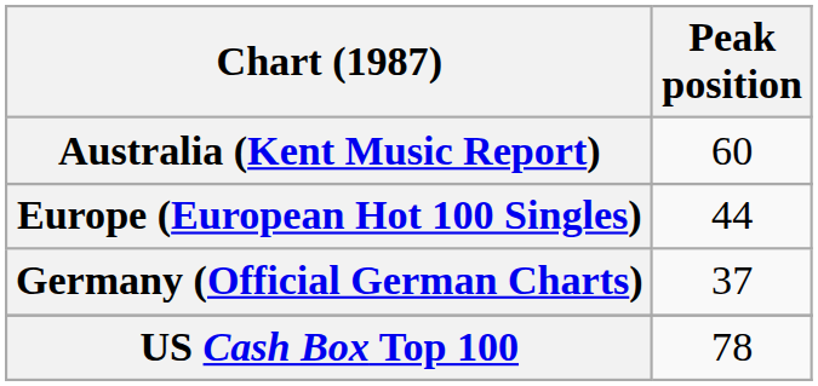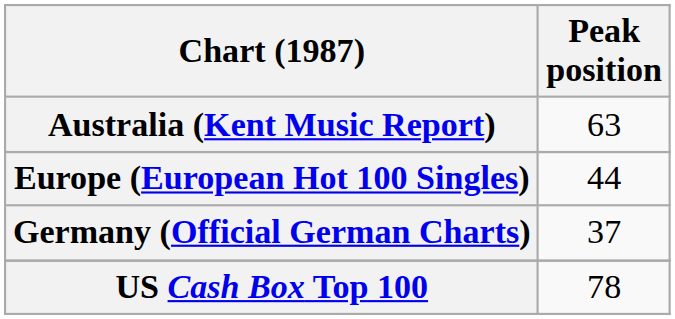Australia (Kent Music Report) | Peak position: 60 -> 63
